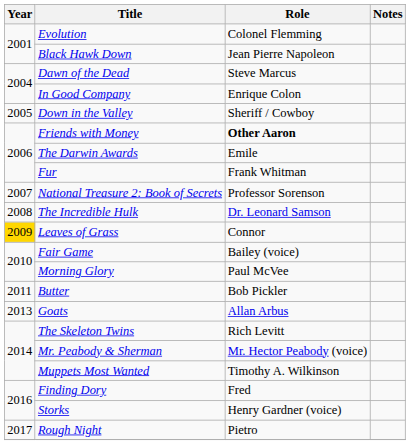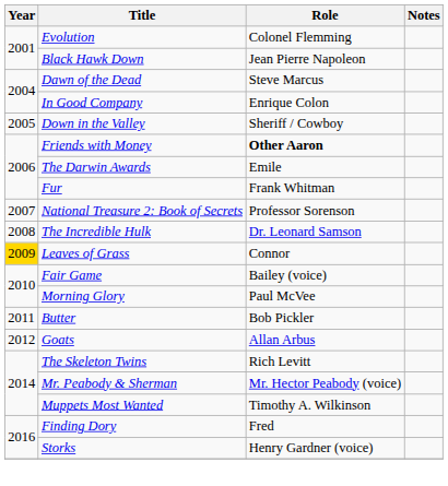Goats | Year: 2013 -> 2012
- row: 2017 | Rough Night | Pietro
